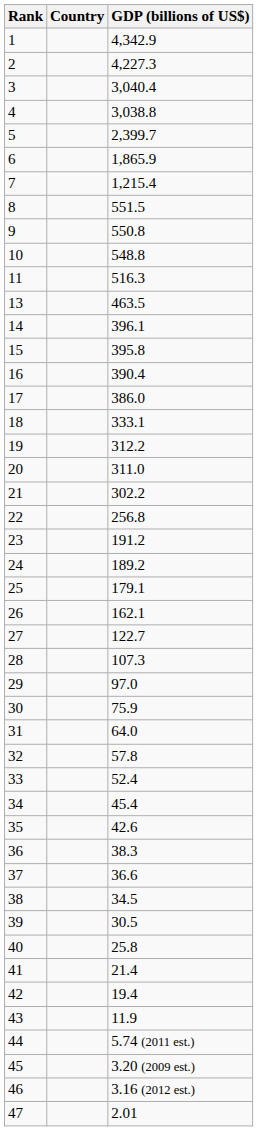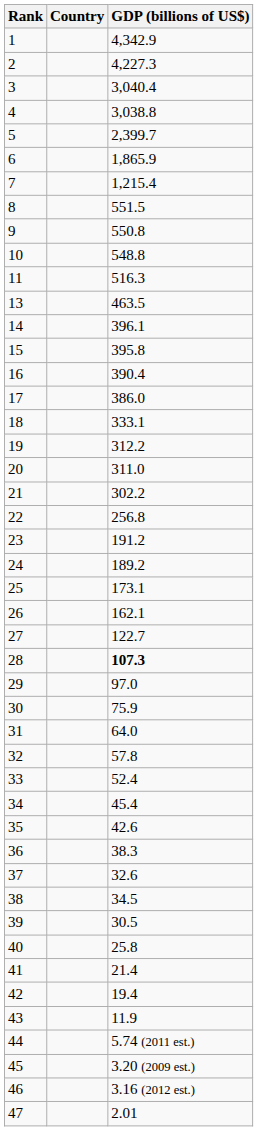25 | GDP (billions of US$): 179.1 -> 173.1
28 | GDP (billions of US$): normal -> bold
37 | GDP (billions of US$): 36.6 -> 32.6
